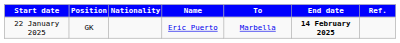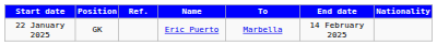columns swapped: Nationality <-> Ref.
22 January 2025 | End date: bold -> normal
